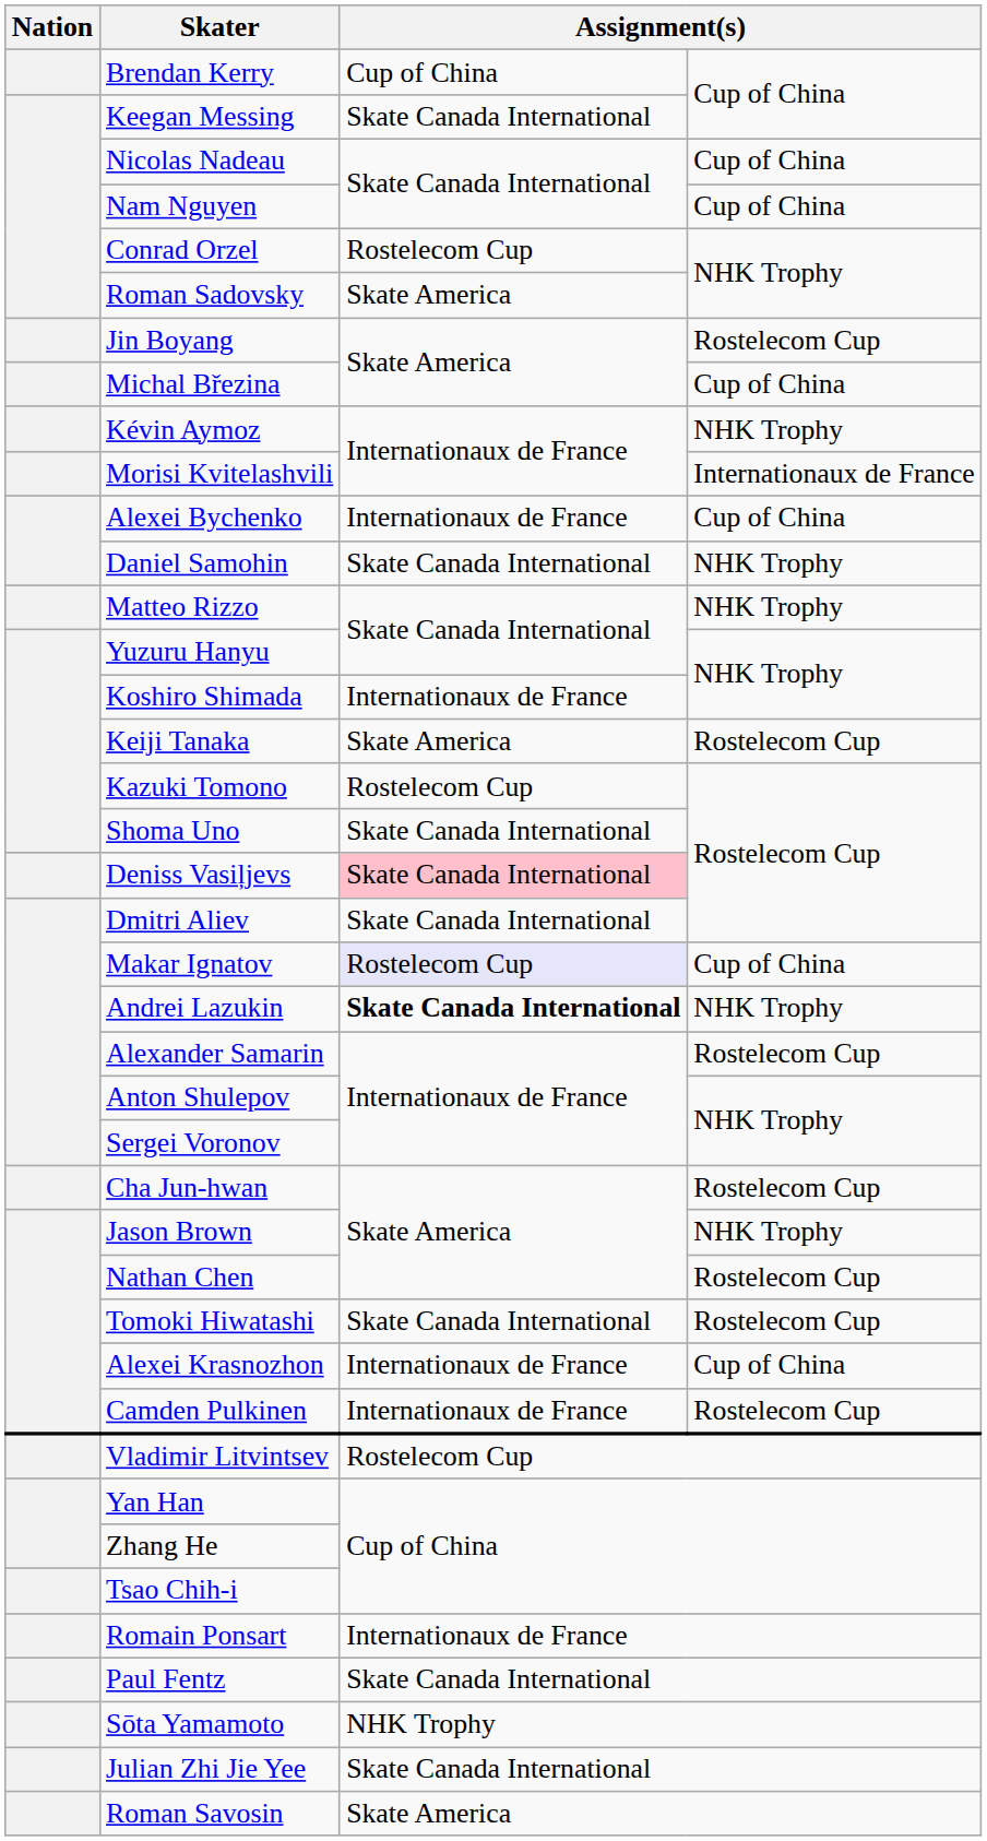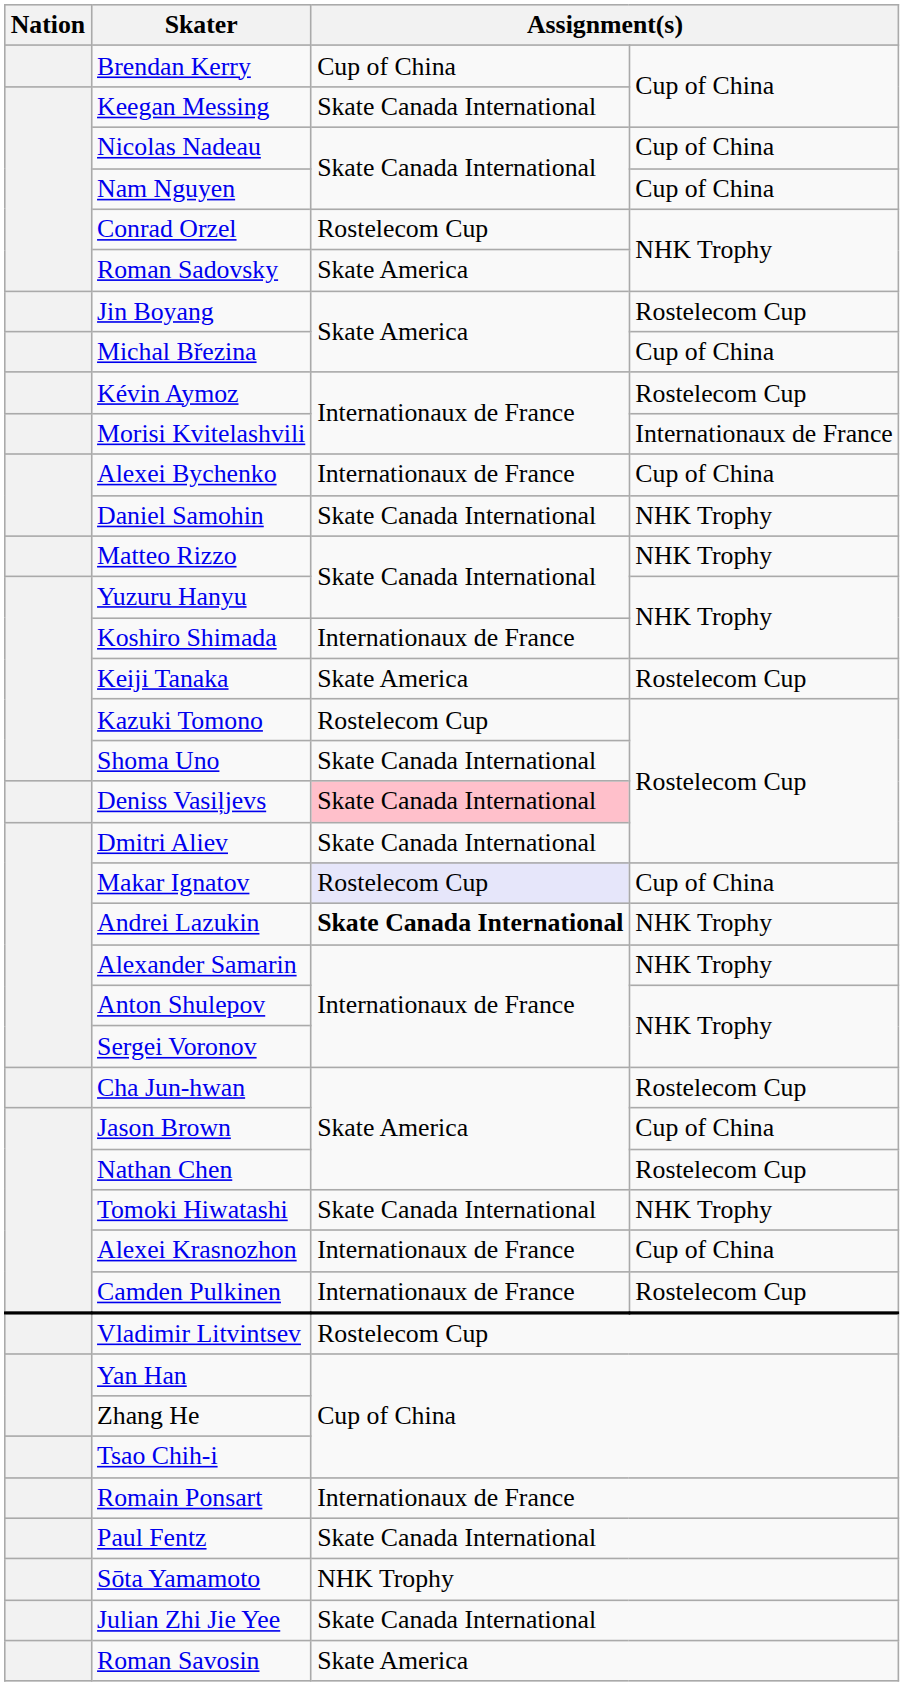Kévin Aymoz | column 4: NHK Trophy -> Rostelecom Cup
Alexander Samarin | column 4: Rostelecom Cup -> NHK Trophy
Jason Brown | column 4: NHK Trophy -> Cup of China
Tomoki Hiwatashi | column 4: Rostelecom Cup -> NHK Trophy
